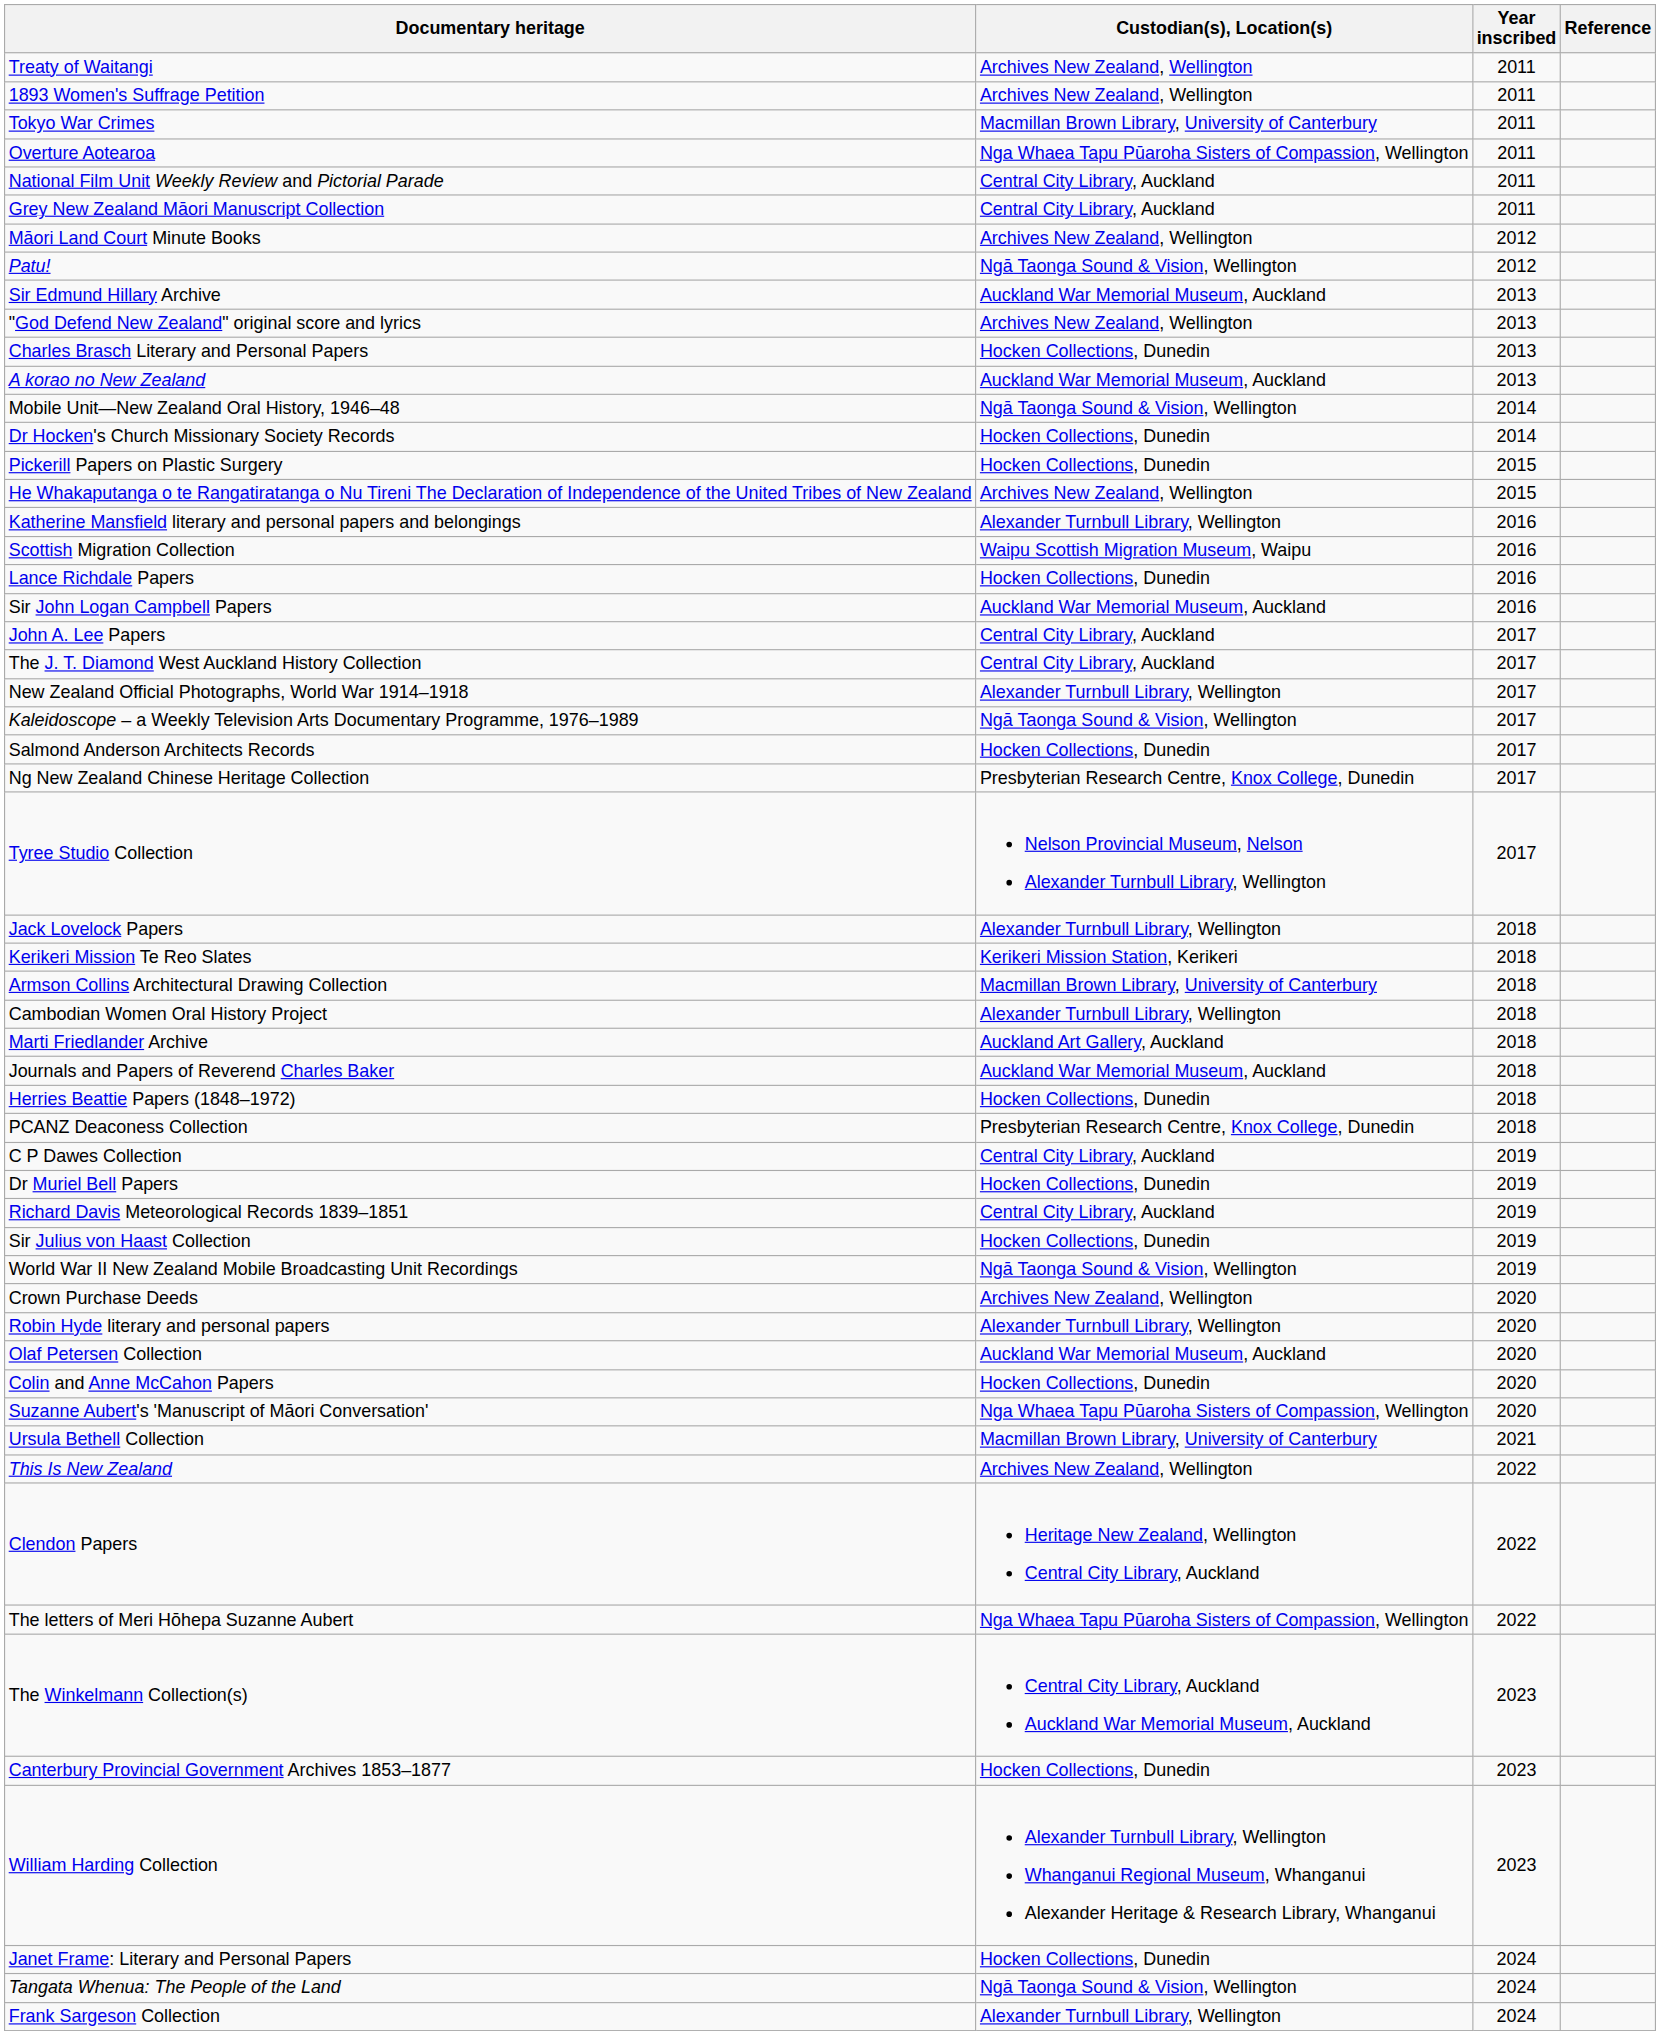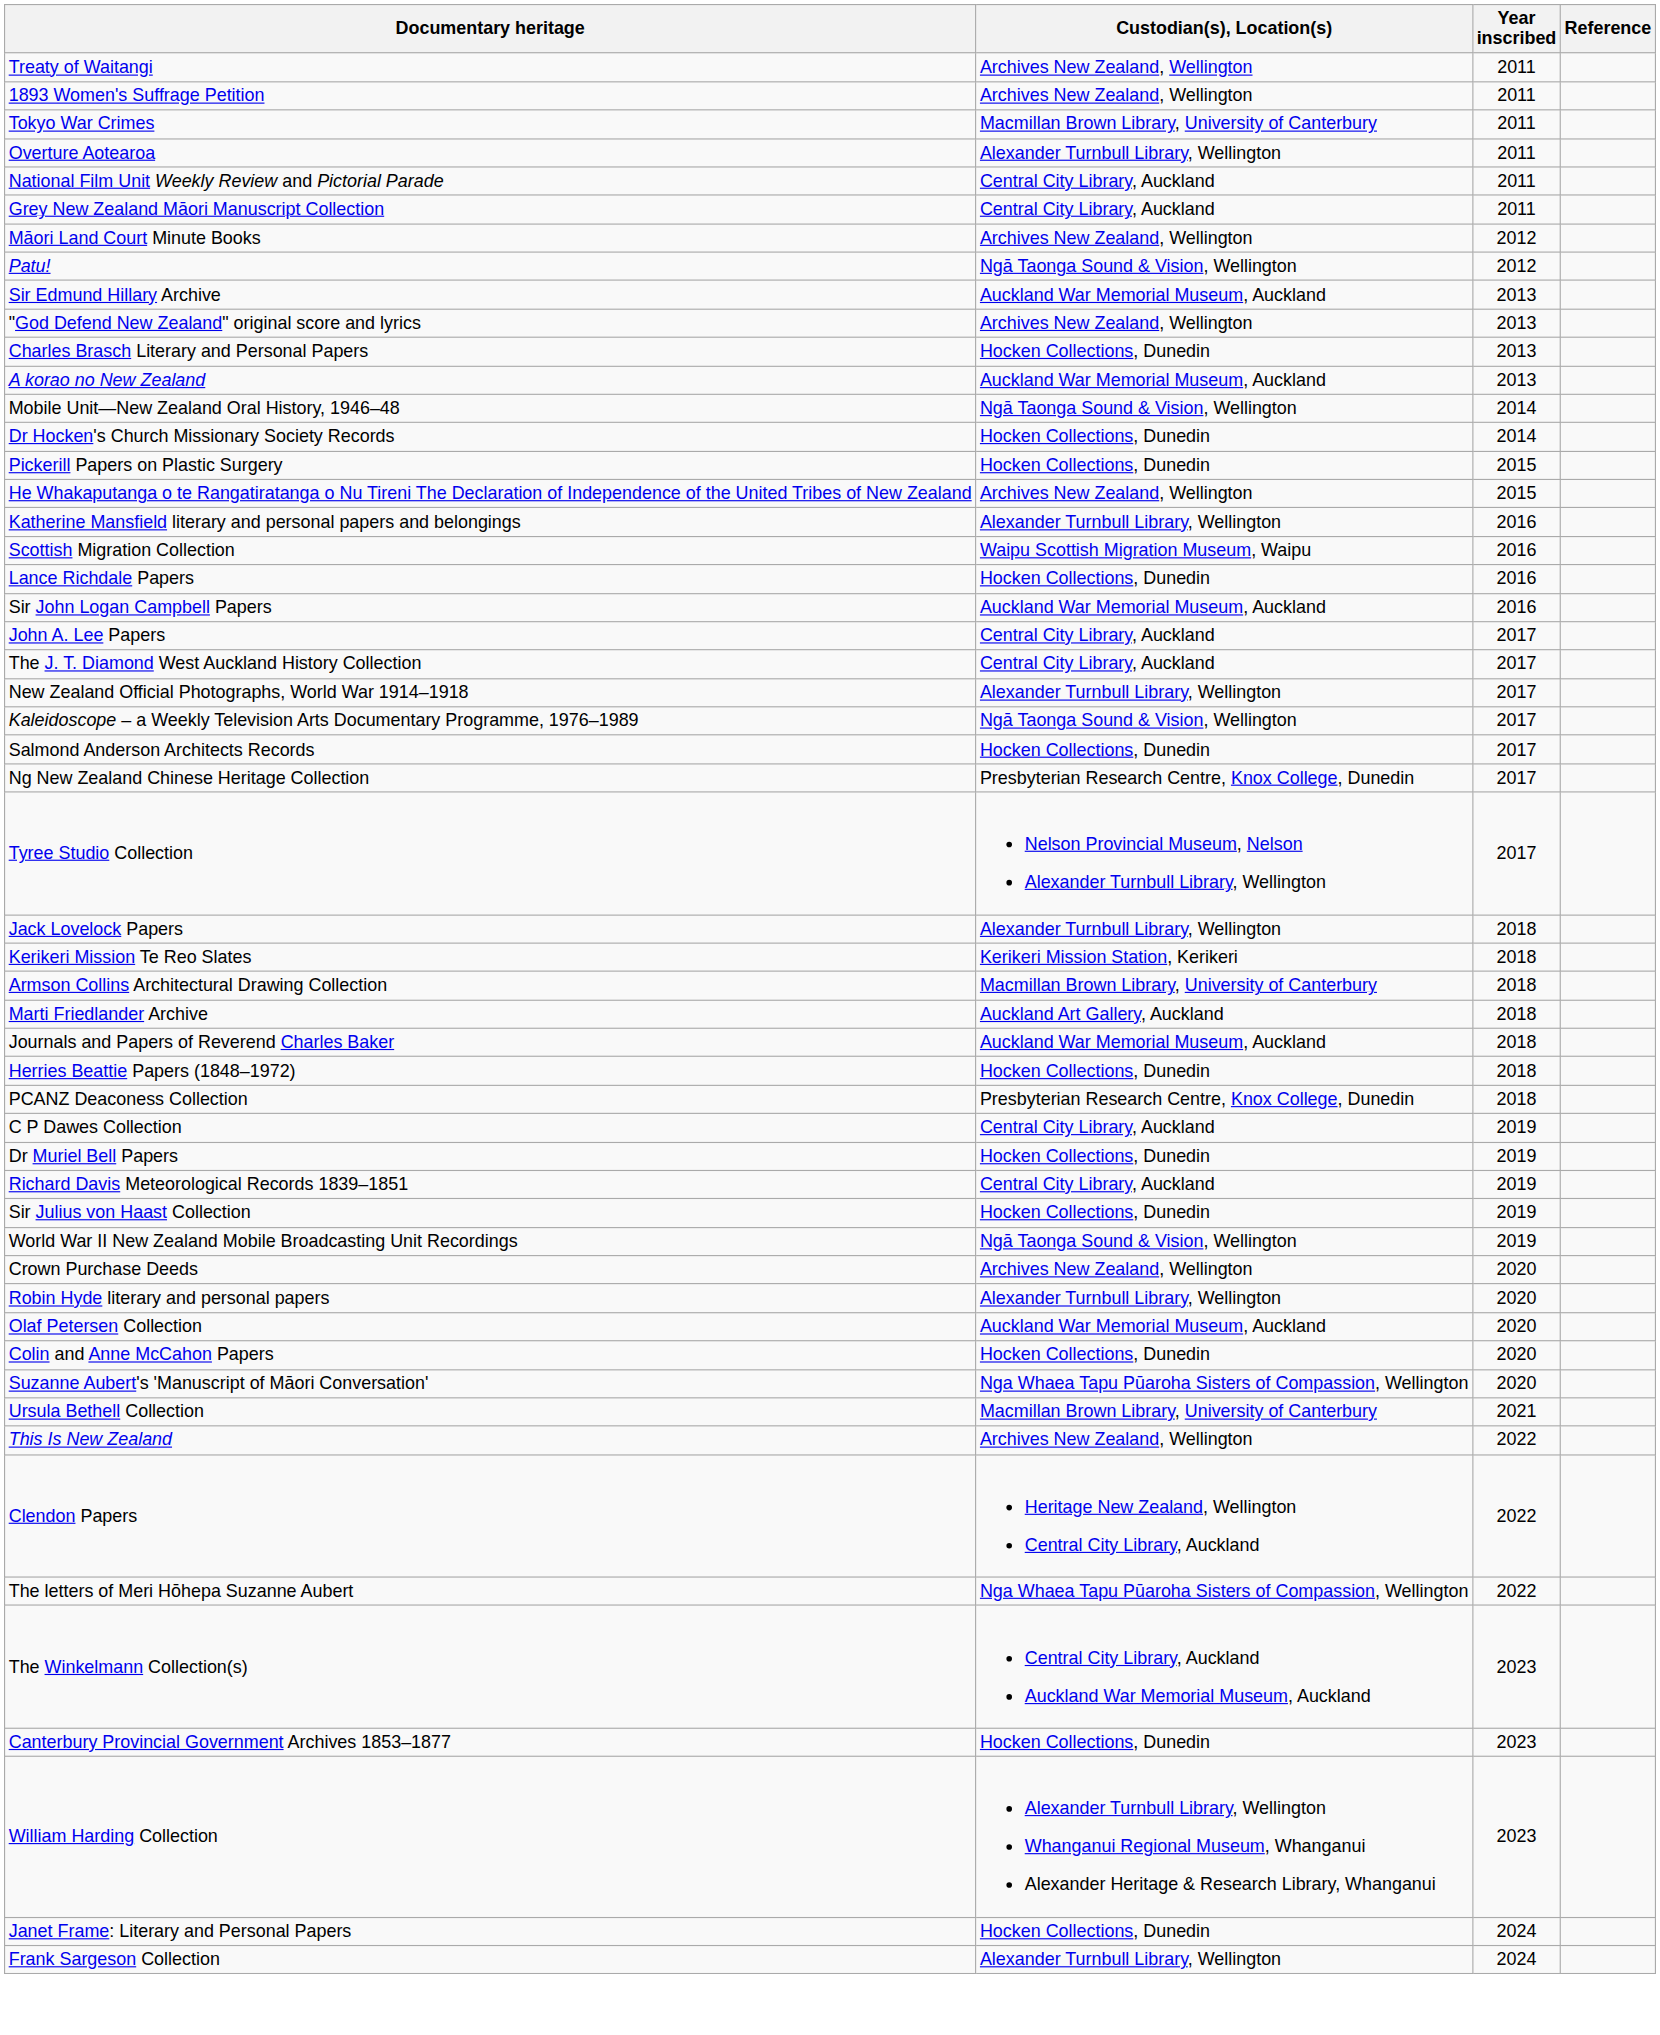Overture Aotearoa | Custodian(s), Location(s): Nga Whaea Tapu Pūaroha Sisters of Compassion, Wellington -> Alexander Turnbull Library, Wellington
- row: Cambodian Women Oral History Project | Alexander Turnbull Library, Wellington | 2018
- row: Tangata Whenua: The People of the Land | Ngā Taonga Sound & Vision, Wellington | 2024
